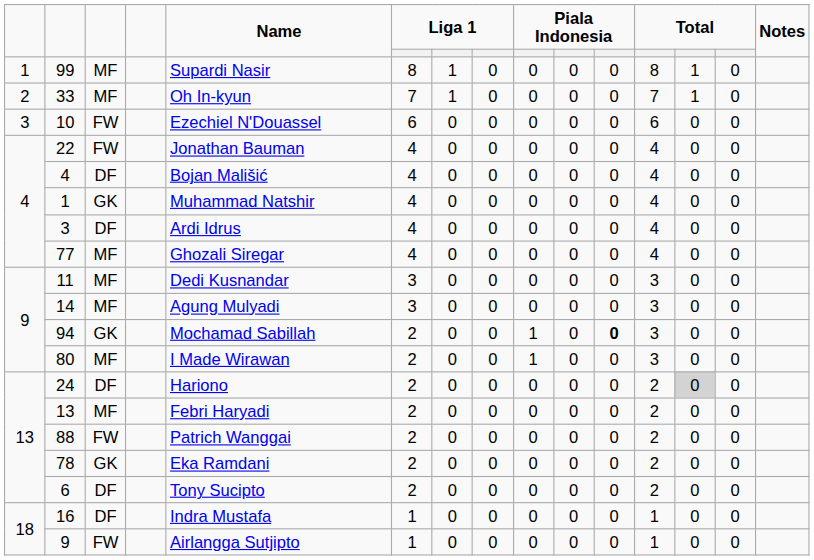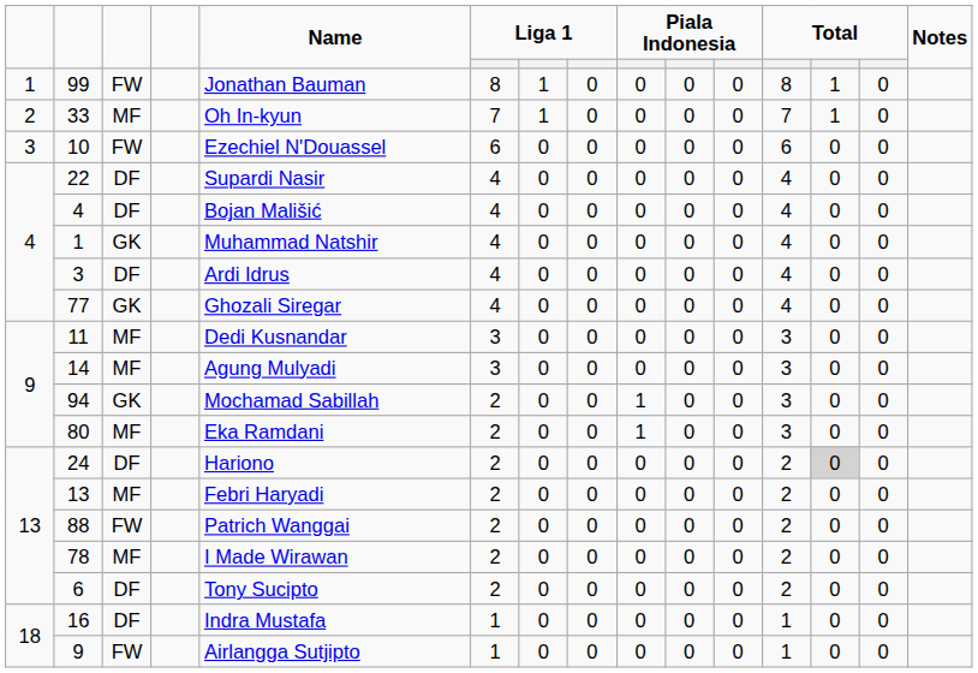99 | column 3: MF -> FW
99 | Name: Supardi Nasir -> Jonathan Bauman
22 | column 3: FW -> DF
22 | Name: Jonathan Bauman -> Supardi Nasir
77 | column 3: MF -> GK
94 | column 11: bold -> normal
80 | Name: I Made Wirawan -> Eka Ramdani
78 | column 3: GK -> MF
78 | Name: Eka Ramdani -> I Made Wirawan
